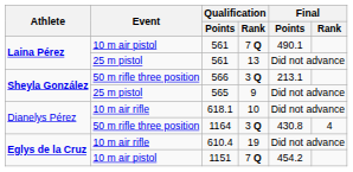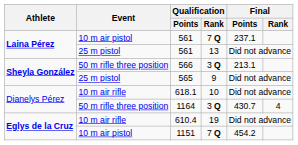561 / 7 Q | Final / Points: 490.1 -> 237.1
1164 | Final / Points: 430.8 -> 430.7
